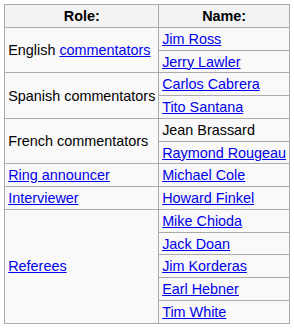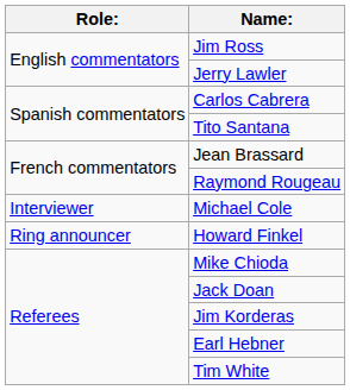Michael Cole | Role:: Ring announcer -> Interviewer
Howard Finkel | Role:: Interviewer -> Ring announcer
